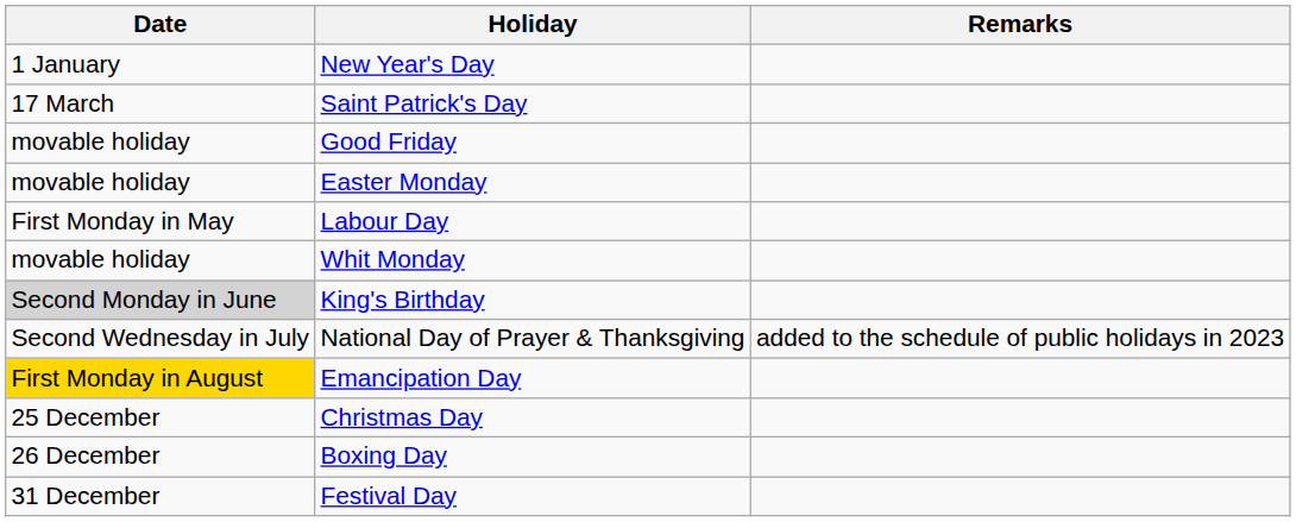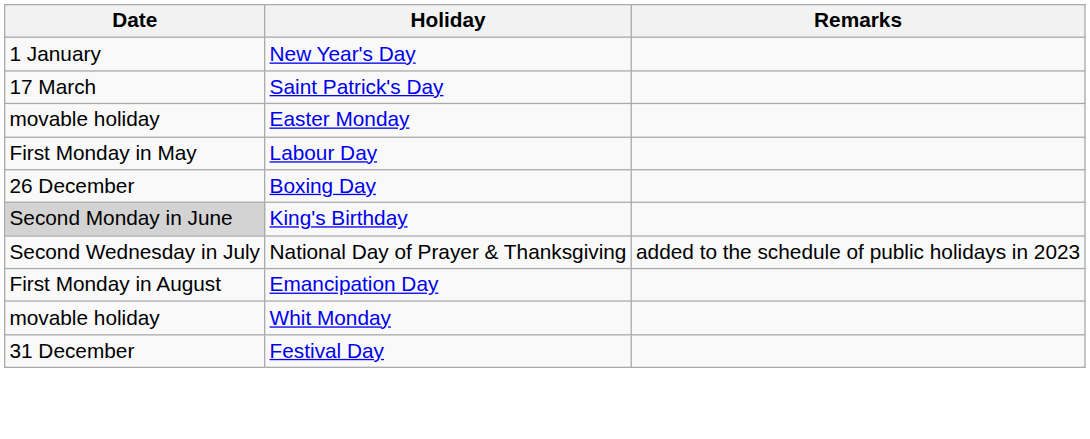- row: movable holiday | Good Friday
rows swapped: Whit Monday <-> Boxing Day
Emancipation Day | Date: gold background -> no background
- row: 25 December | Christmas Day
